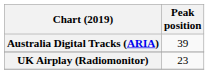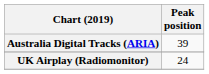UK Airplay (Radiomonitor) | Peak position: 23 -> 24
